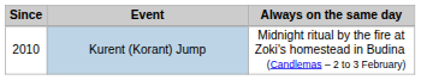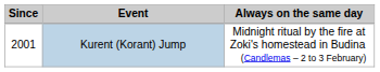Kurent (Korant) Jump | Since: 2010 -> 2001
